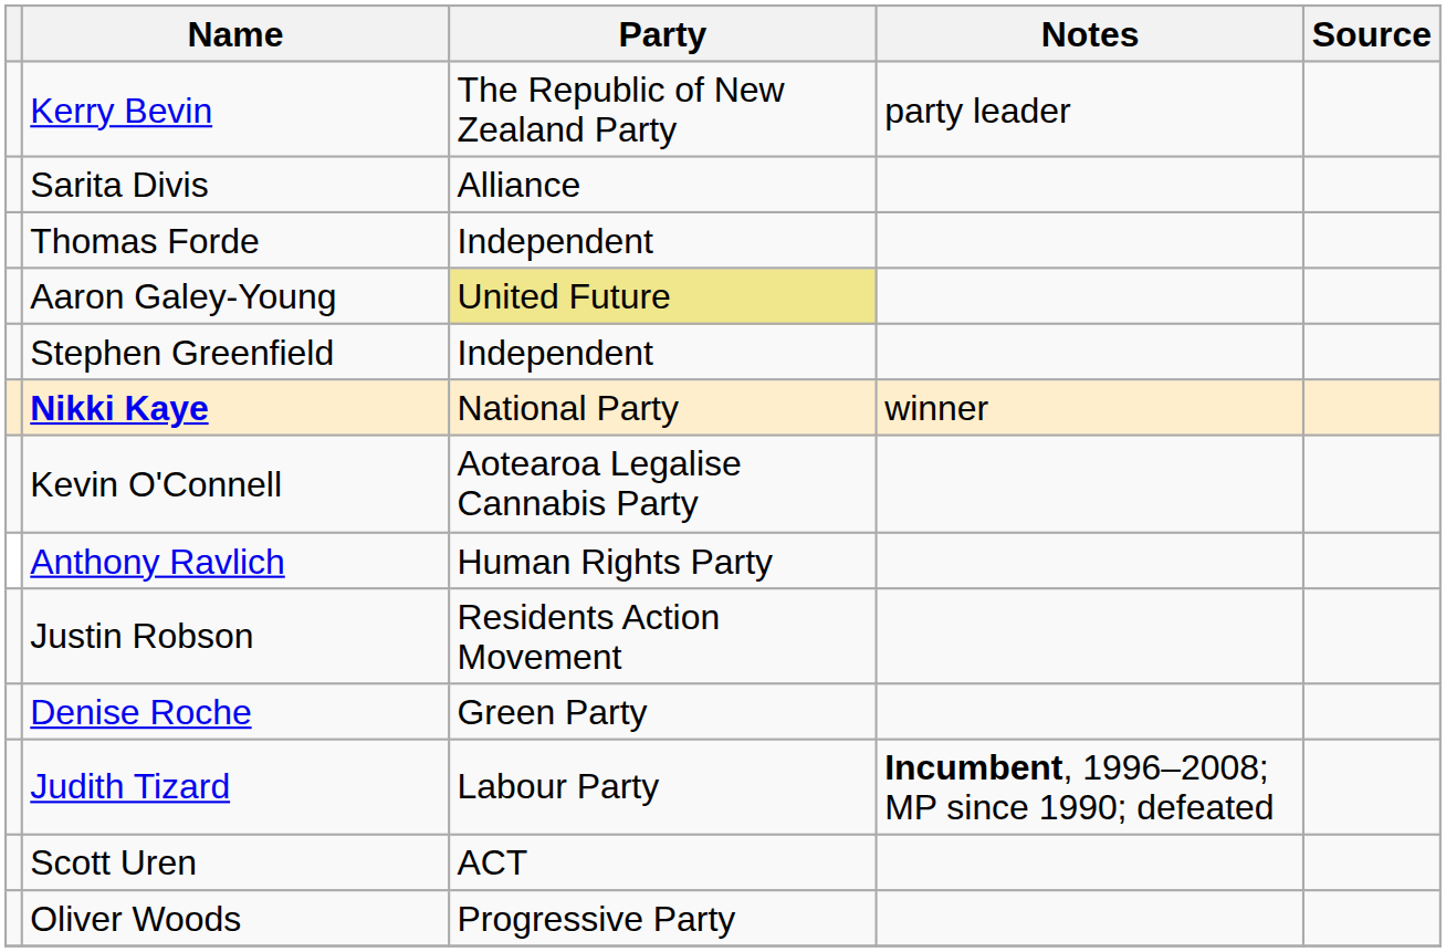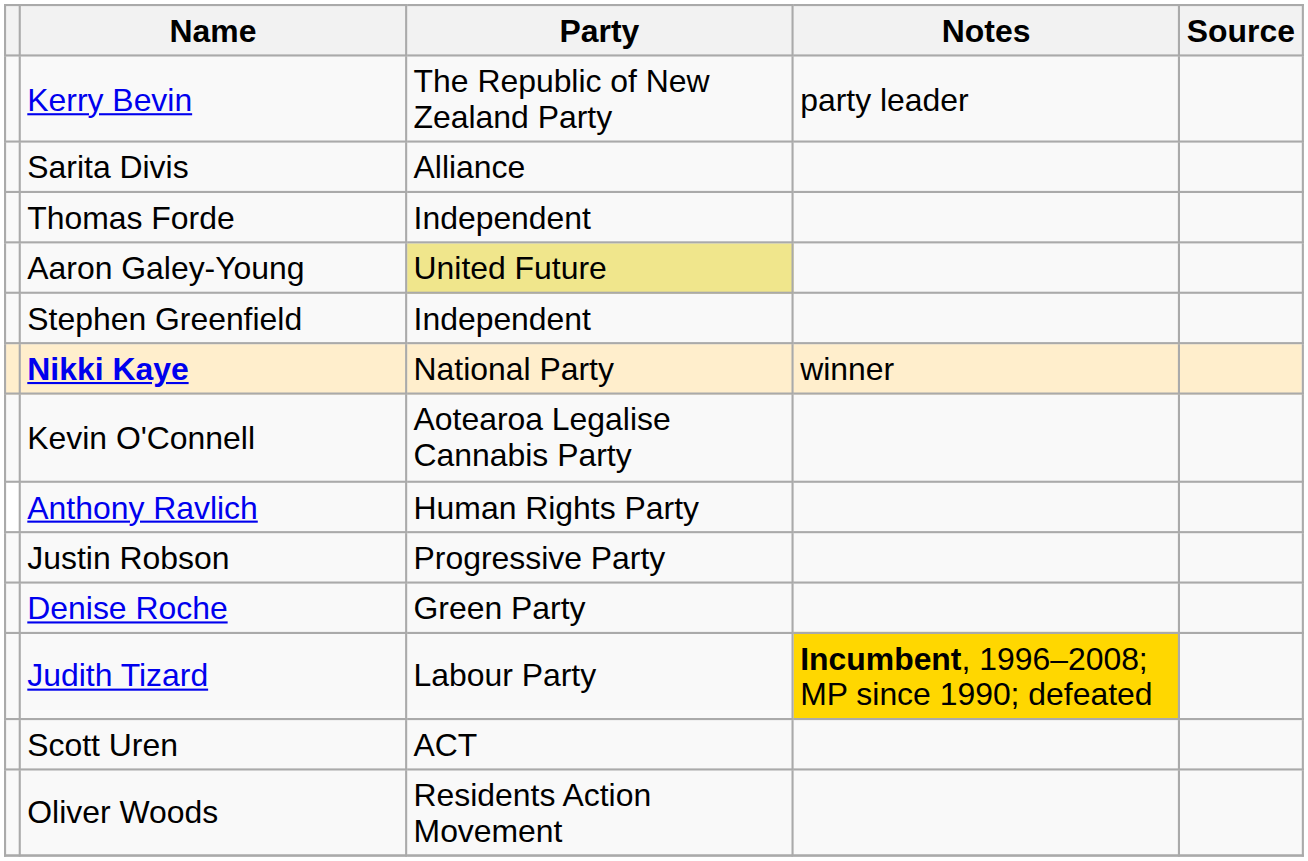Justin Robson | Party: Residents Action Movement -> Progressive Party
Judith Tizard | Notes: no background -> gold background
Oliver Woods | Party: Progressive Party -> Residents Action Movement
